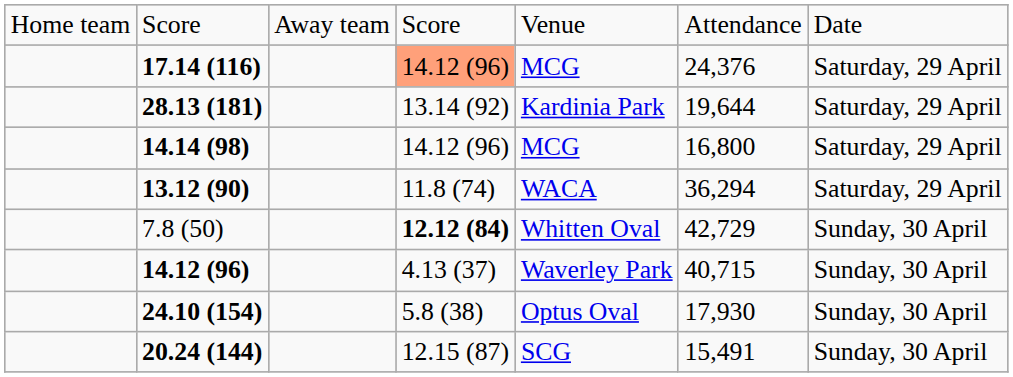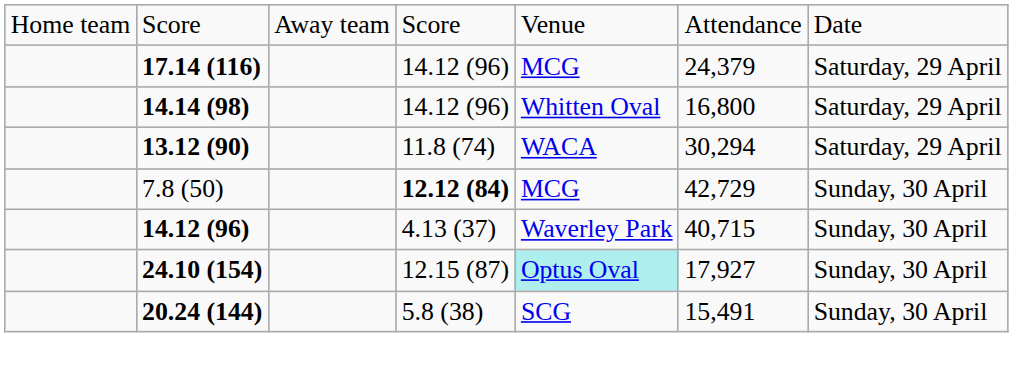17.14 (116) | column 4: lightsalmon background -> no background
17.14 (116) | column 6: 24,376 -> 24,379
- row: 28.13 (181) | 13.14 (92) | Kardinia Park | 19,644 | Saturday, 29 April
14.14 (98) | column 5: MCG -> Whitten Oval
13.12 (90) | column 6: 36,294 -> 30,294
7.8 (50) | column 5: Whitten Oval -> MCG
24.10 (154) | column 4: 5.8 (38) -> 12.15 (87)
24.10 (154) | column 5: no background -> paleturquoise background
24.10 (154) | column 6: 17,930 -> 17,927
20.24 (144) | column 4: 12.15 (87) -> 5.8 (38)
